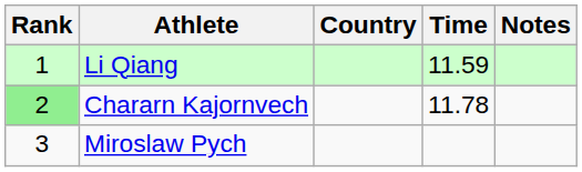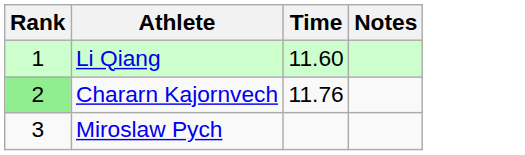- column: Country
Li Qiang | Time: 11.59 -> 11.60
Chararn Kajornvech | Time: 11.78 -> 11.76
